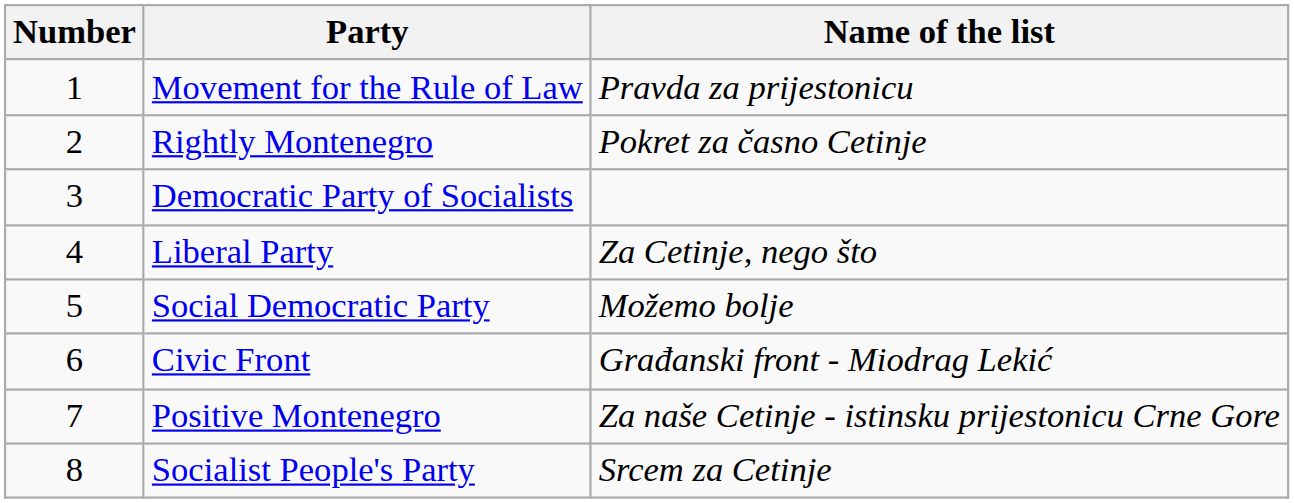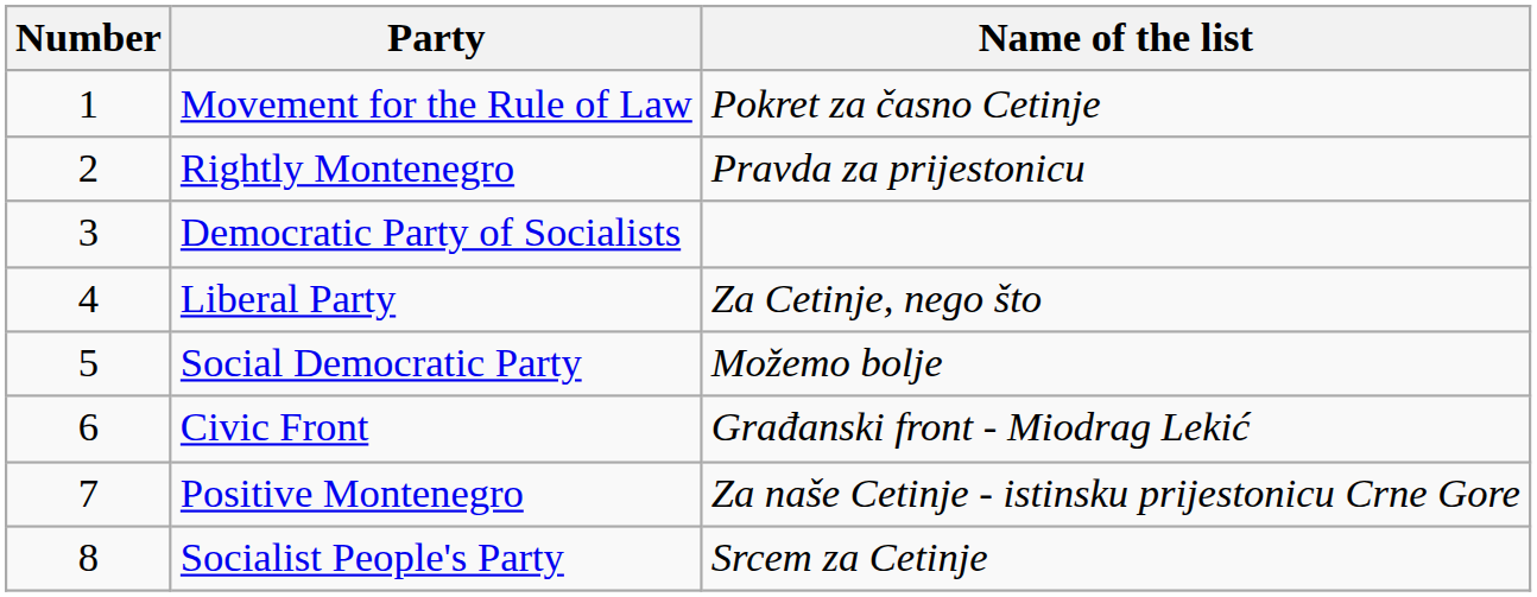Movement for the Rule of Law | Name of the list: Pravda za prijestonicu -> Pokret za časno Cetinje
Rightly Montenegro | Name of the list: Pokret za časno Cetinje -> Pravda za prijestonicu
